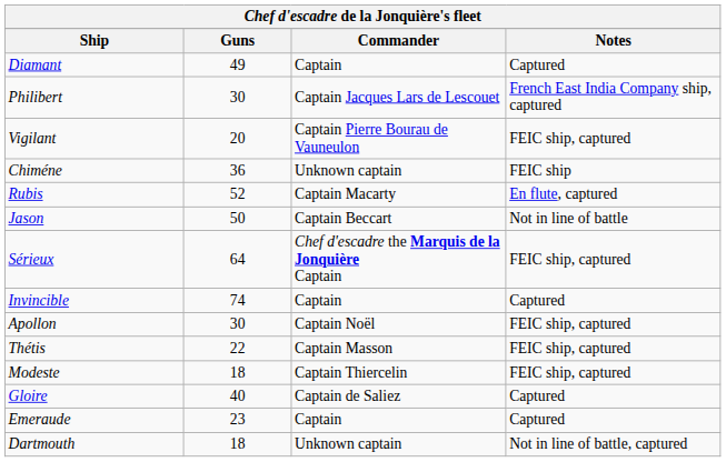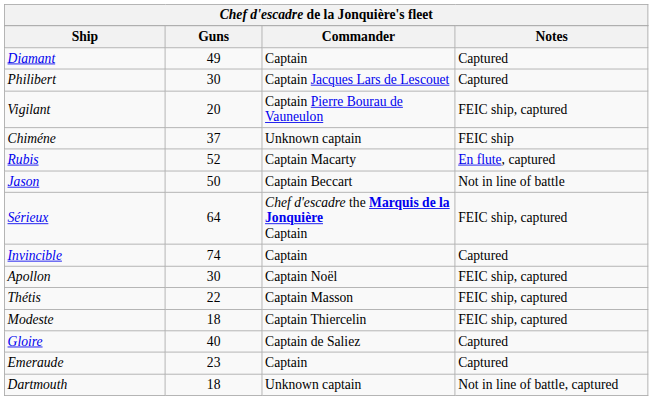Philibert | Notes: French East India Company ship, captured -> Captured
Chiméne | Guns: 36 -> 37
